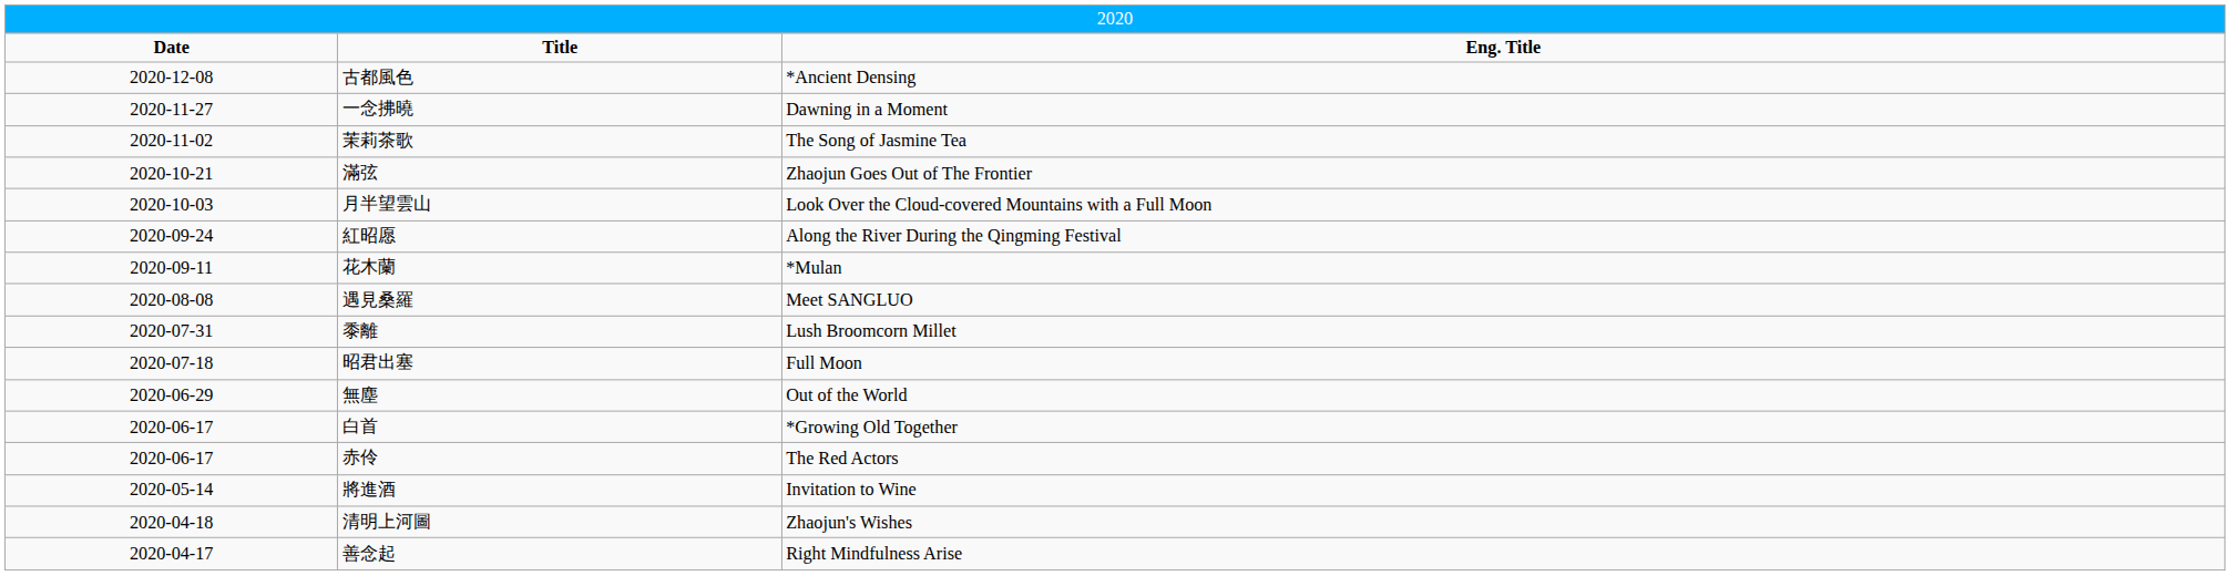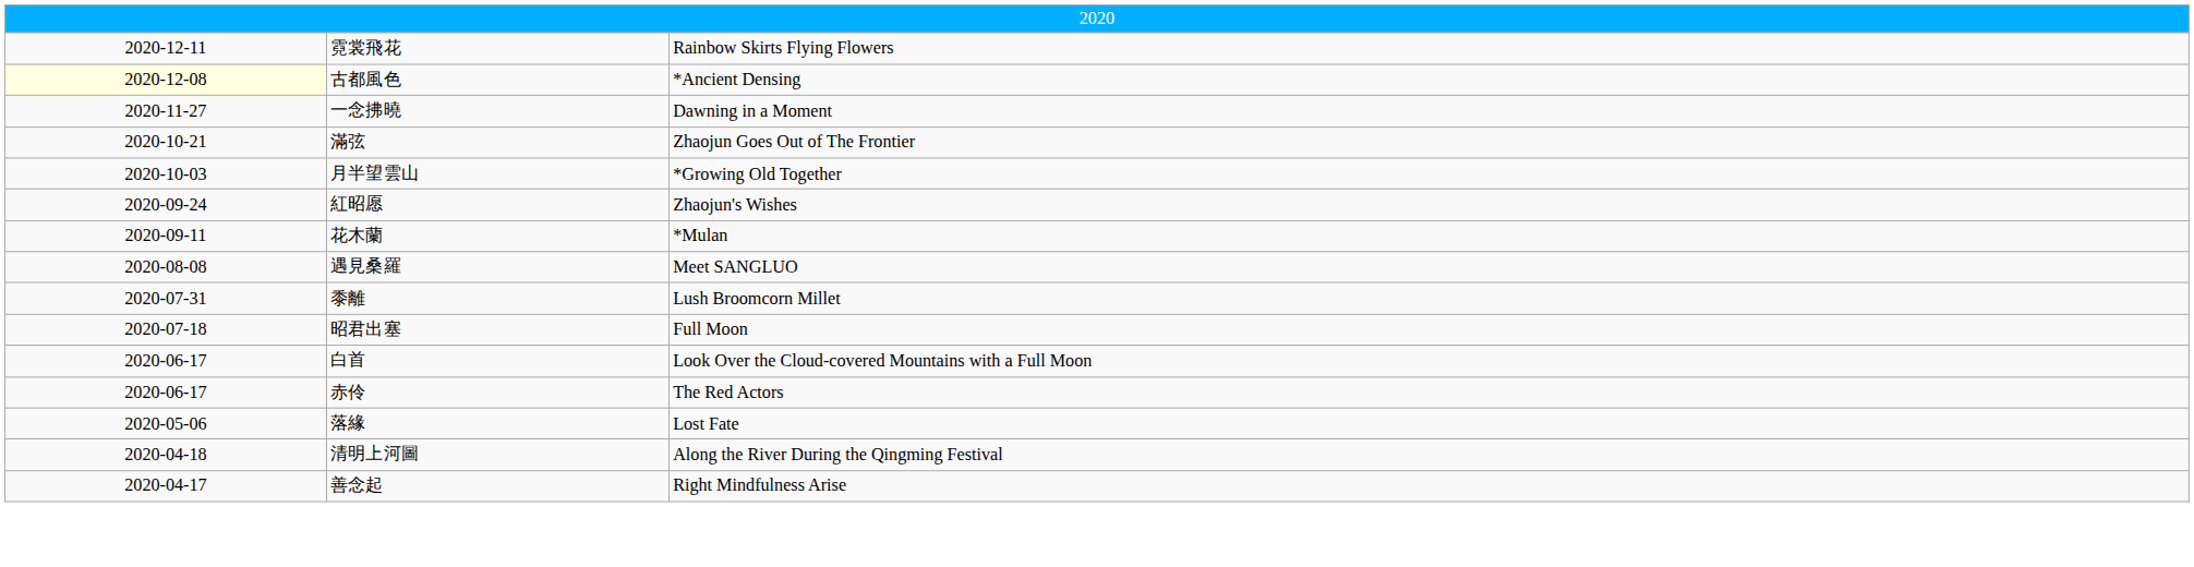- row: Date | Title | Eng. Title
+ row: 2020-12-11 | 霓裳飛花 | Rainbow Skirts Flying Flowers
古都風色 | column 1: no background -> lightyellow background
- row: 2020-11-02 | 茉莉茶歌 | The Song of Jasmine Tea
月半望雲山 | column 3: Look Over the Cloud-covered Mountains with a Full Moon -> *Growing Old Together
紅昭愿 | column 3: Along the River During the Qingming Festival -> Zhaojun's Wishes
- row: 2020-06-29 | 無塵 | Out of the World
白首 | column 3: *Growing Old Together -> Look Over the Cloud-covered Mountains with a Full Moon
- row: 2020-05-14 | 將進酒 | Invitation to Wine
+ row: 2020-05-06 | 落緣 | Lost Fate
清明上河圖 | column 3: Zhaojun's Wishes -> Along the River During the Qingming Festival
